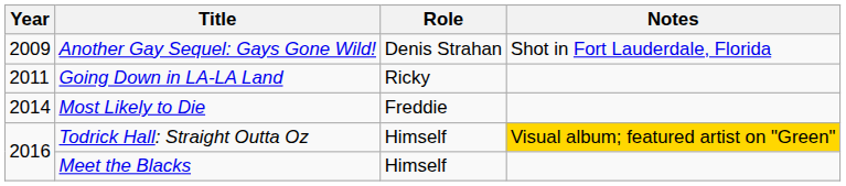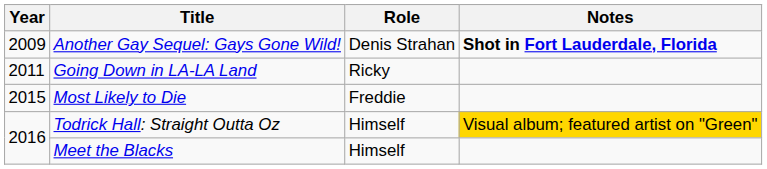Another Gay Sequel: Gays Gone Wild! | Notes: normal -> bold
Most Likely to Die | Year: 2014 -> 2015
